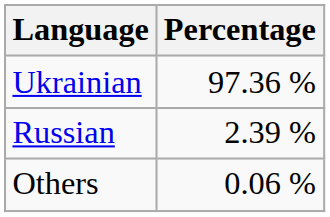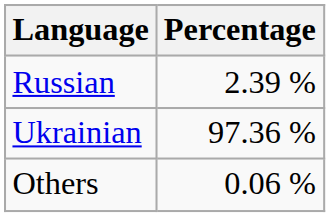rows swapped: Ukrainian <-> Russian
